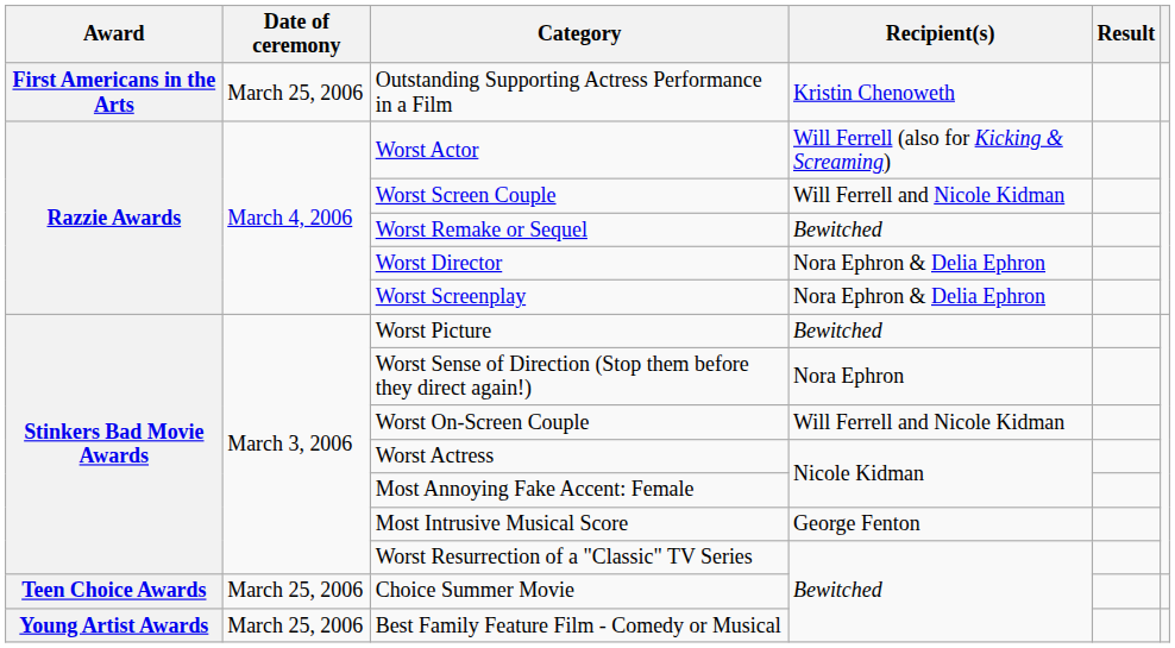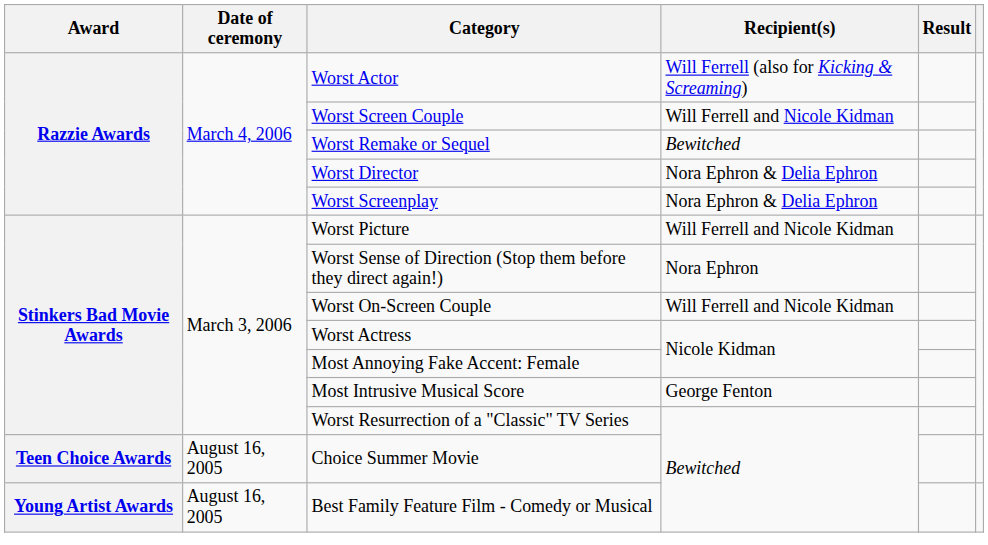- row: First Americans in the Arts | March 25, 2006 | Outstanding Supporting Actress Performance in a Film | Kristin Chenoweth
Worst Picture | Recipient(s): Bewitched -> Will Ferrell and Nicole Kidman
Choice Summer Movie | Date of ceremony: March 25, 2006 -> August 16, 2005
Best Family Feature Film - Comedy or Musical | Date of ceremony: March 25, 2006 -> August 16, 2005
